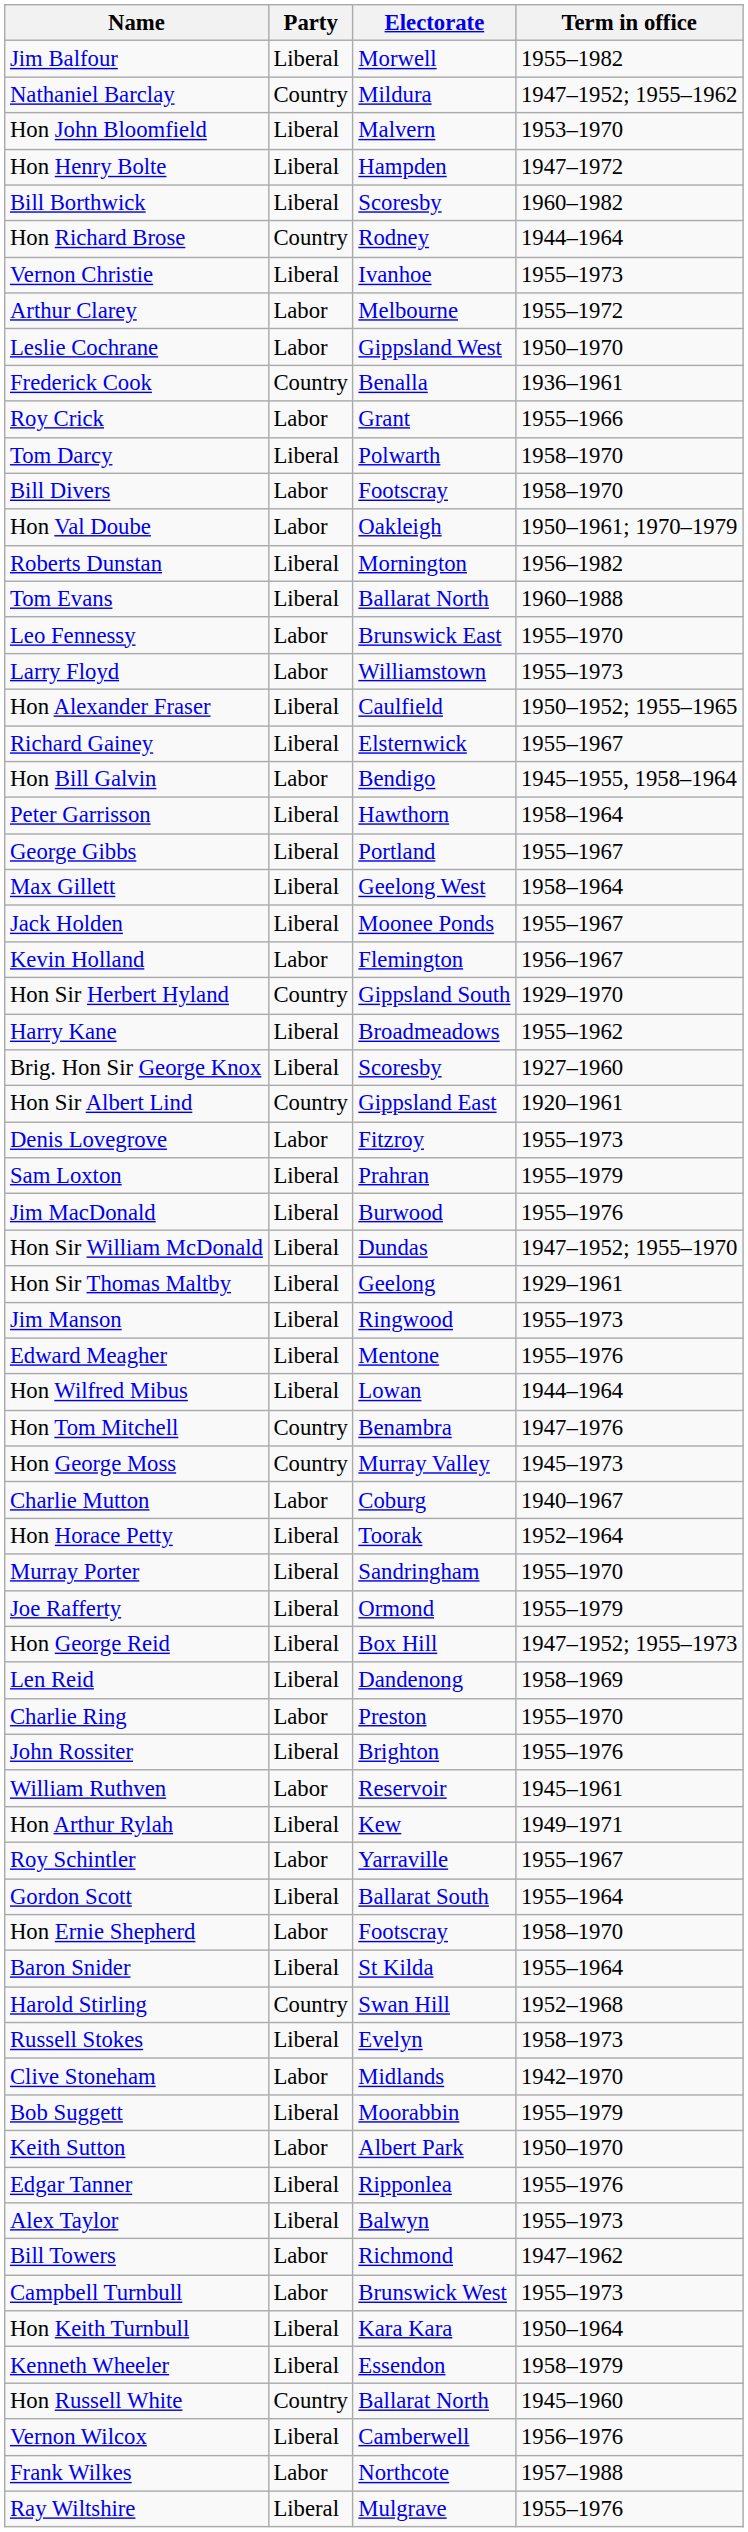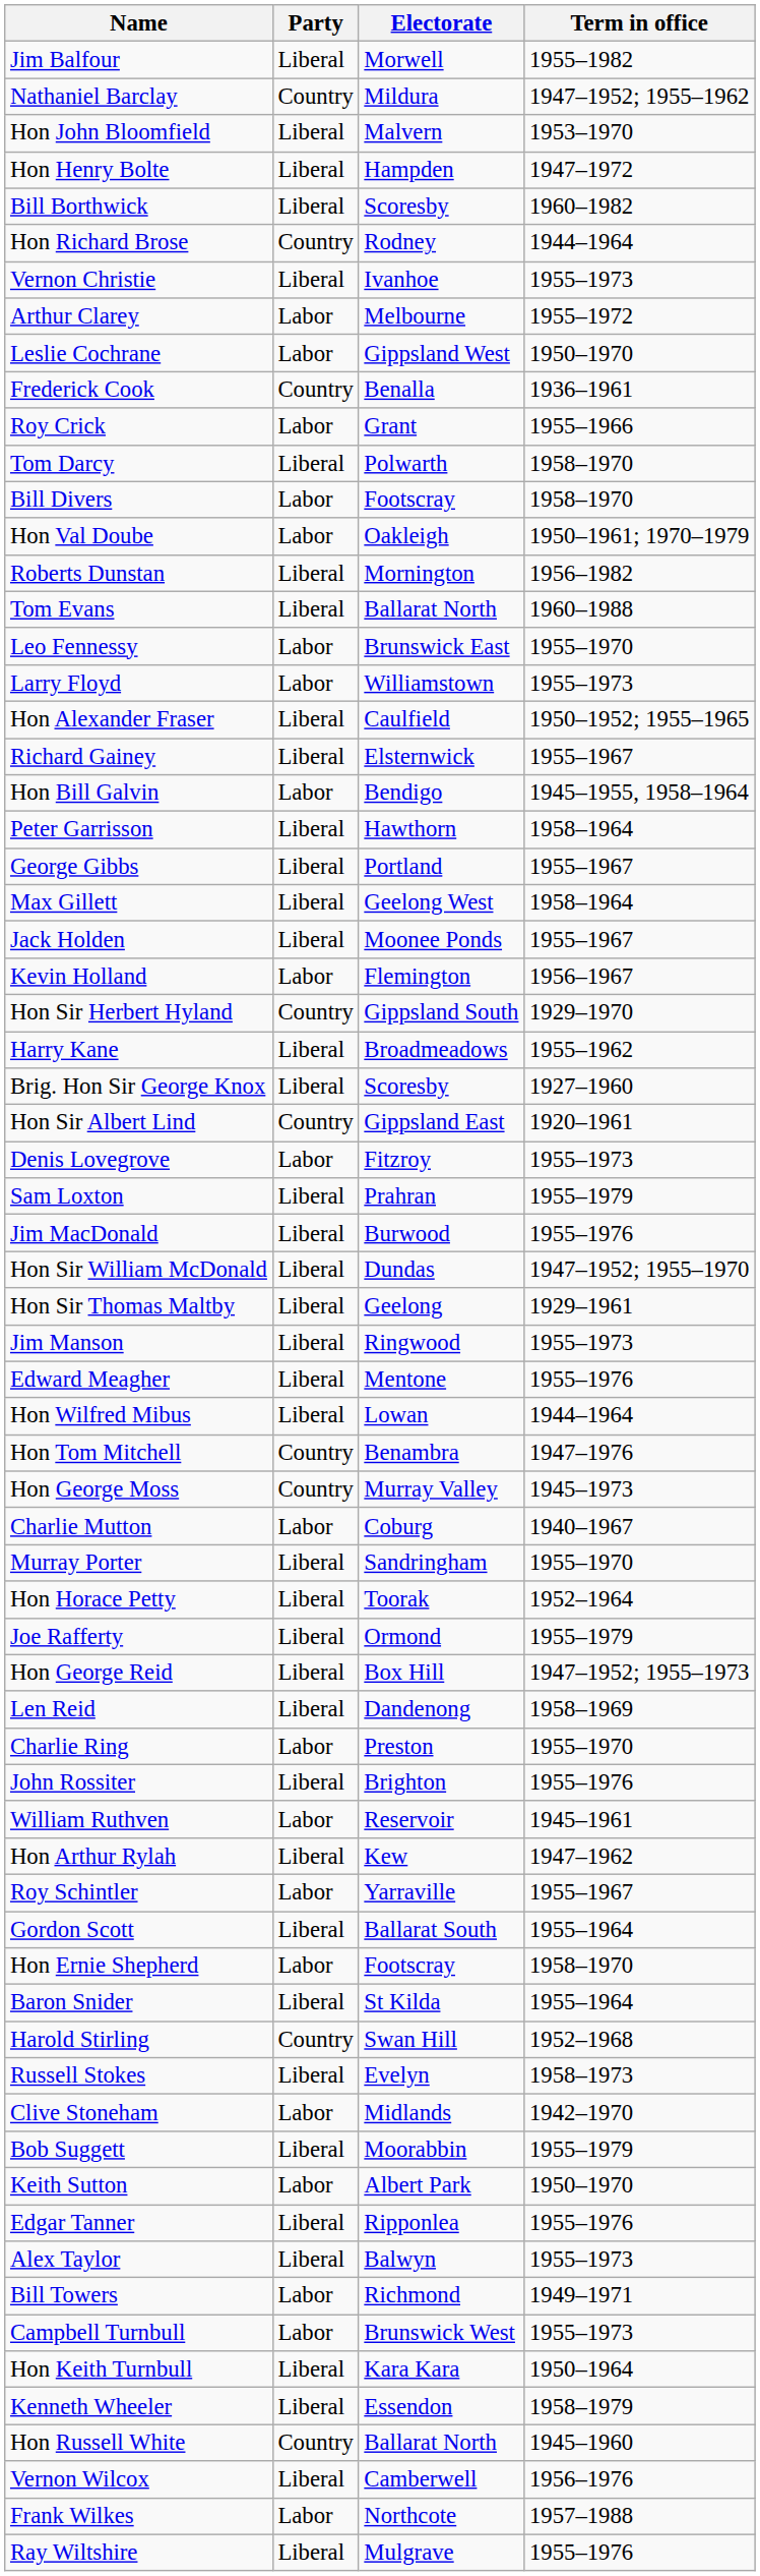rows swapped: Hon Horace Petty <-> Murray Porter
Hon Arthur Rylah | Term in office: 1949–1971 -> 1947–1962
Bill Towers | Term in office: 1947–1962 -> 1949–1971
